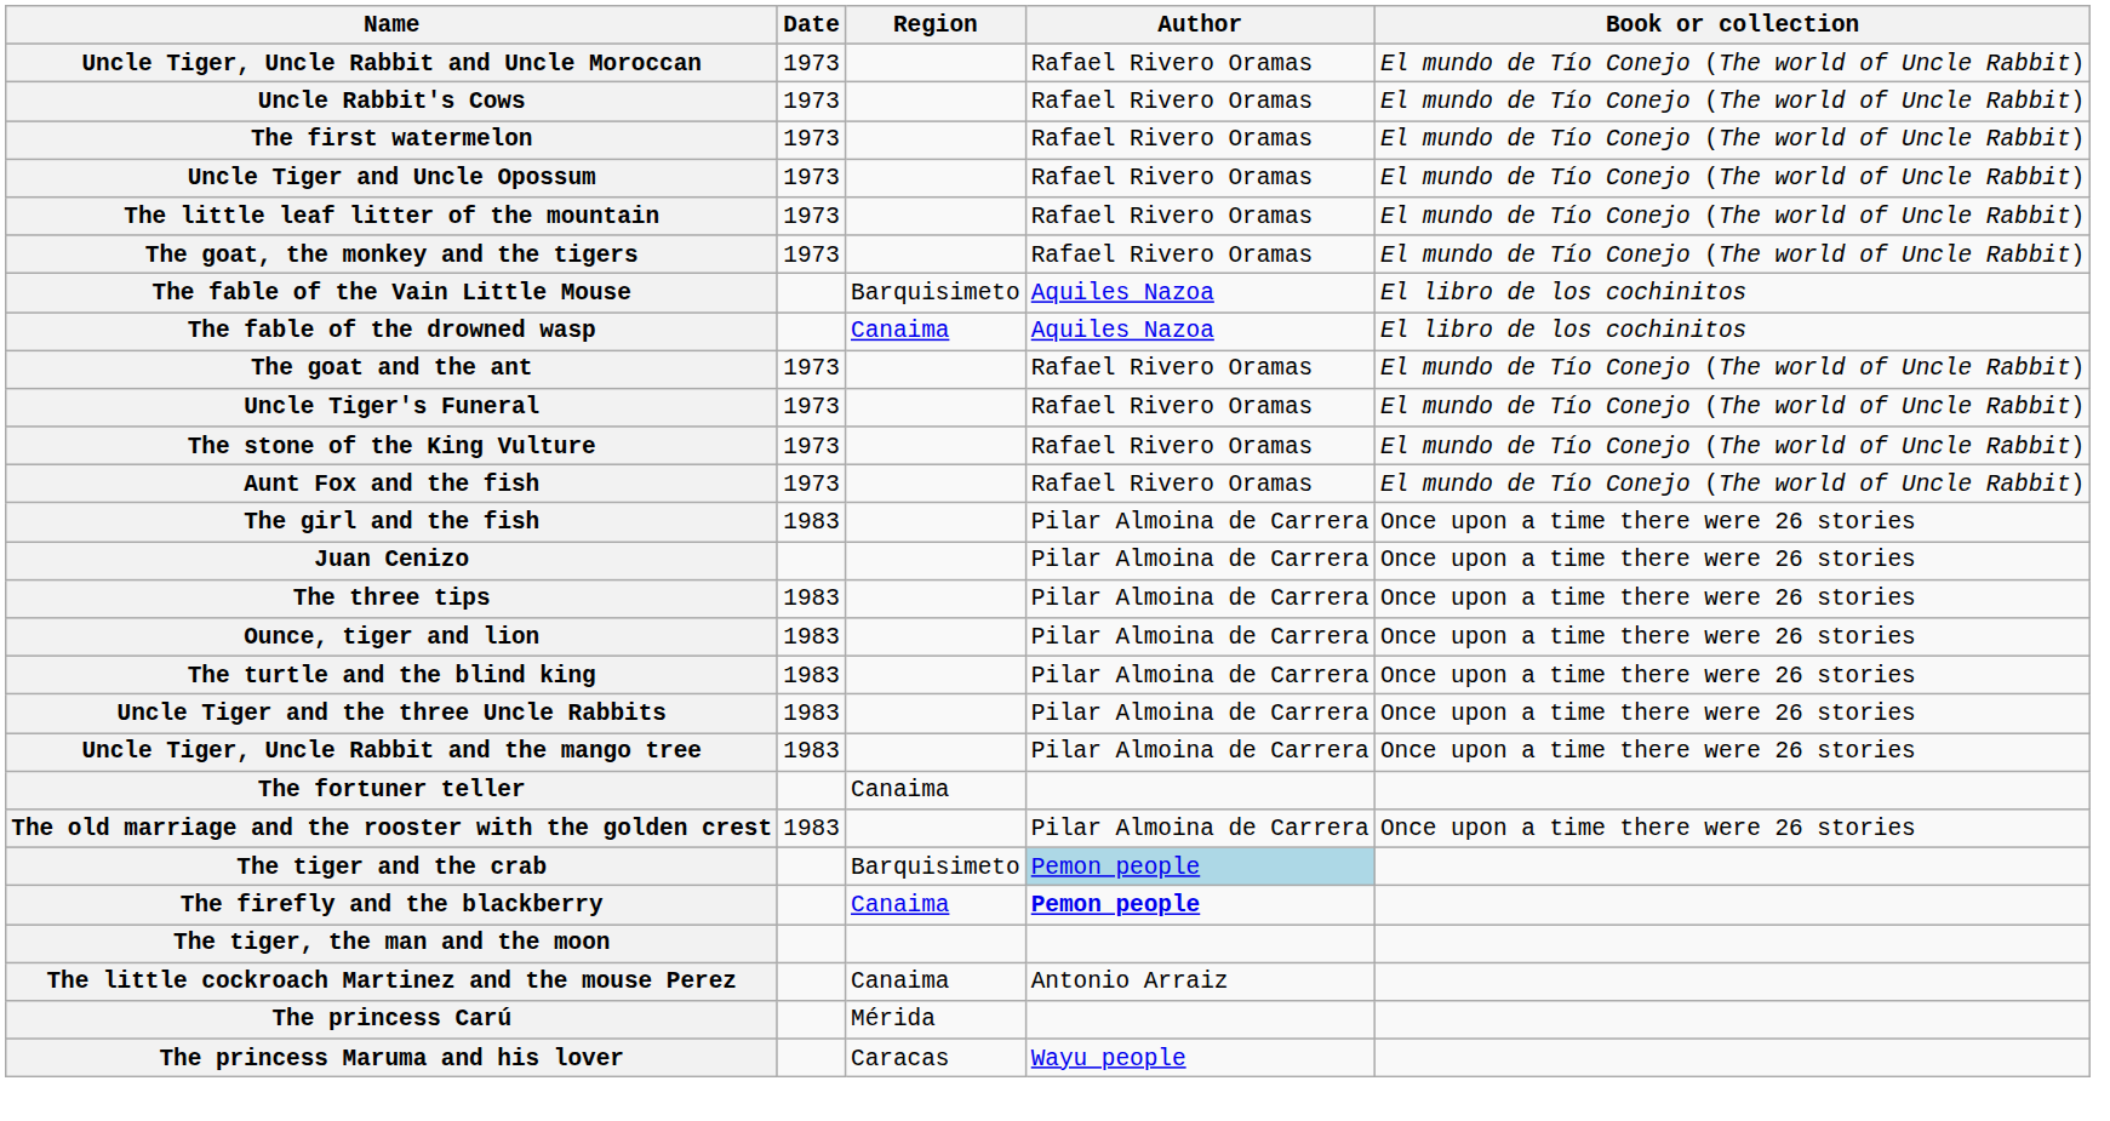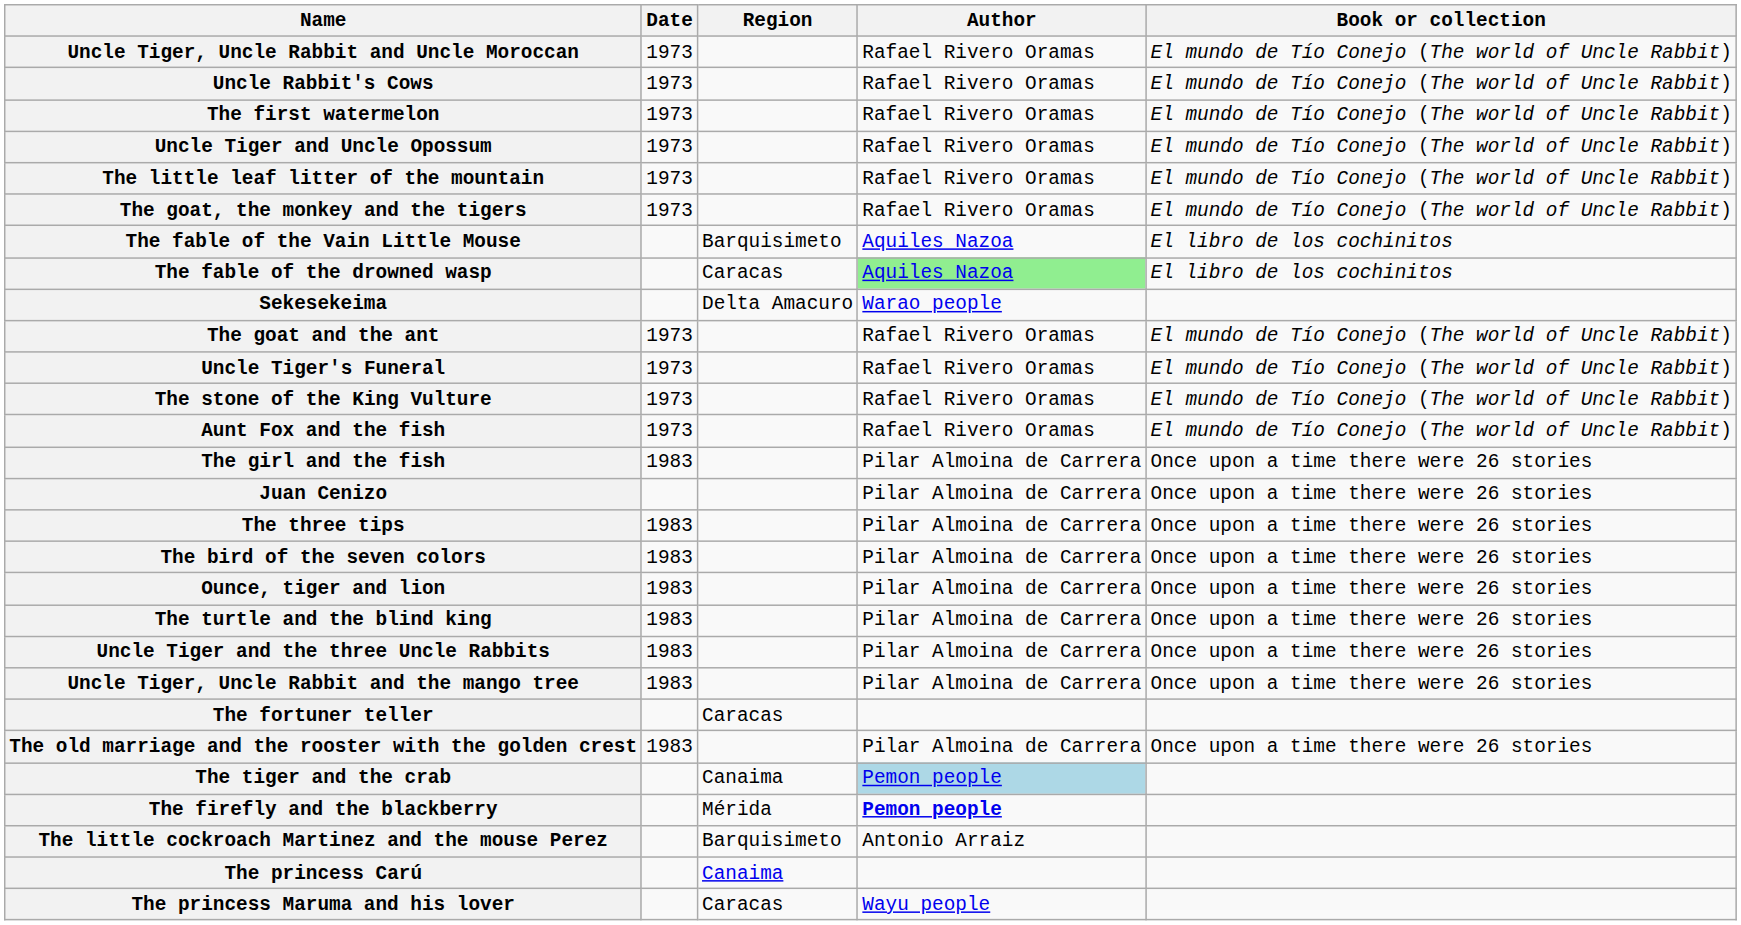The fable of the drowned wasp | Region: Canaima -> Caracas
The fable of the drowned wasp | Author: no background -> lightgreen background
+ row: Sekesekeima | Delta Amacuro | Warao people
+ row: The bird of the seven colors | 1983 | Pilar Almoina de Carrera | Once upon a time there were 26 stories
The fortuner teller | Region: Canaima -> Caracas
The tiger and the crab | Region: Barquisimeto -> Canaima
The firefly and the blackberry | Region: Canaima -> Mérida
- row: The tiger, the man and the moon
The little cockroach Martinez and the mouse Perez | Region: Canaima -> Barquisimeto
The princess Carú | Region: Mérida -> Canaima
